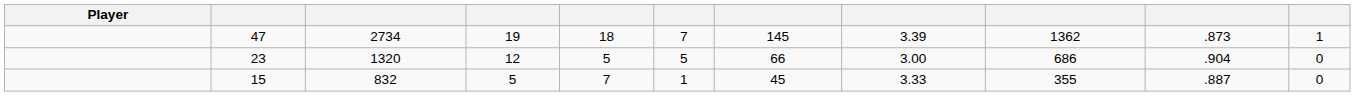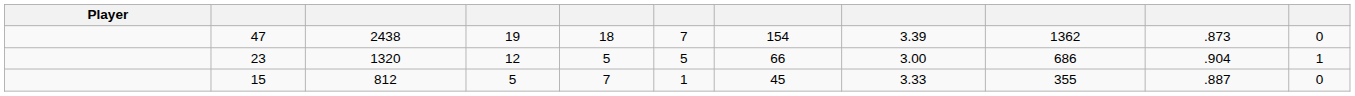47 | column 3: 2734 -> 2438
47 | column 7: 145 -> 154
47 | column 11: 1 -> 0
23 | column 11: 0 -> 1
15 | column 3: 832 -> 812
